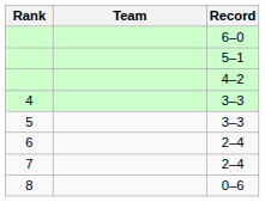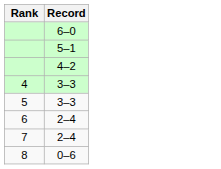- column: Team
